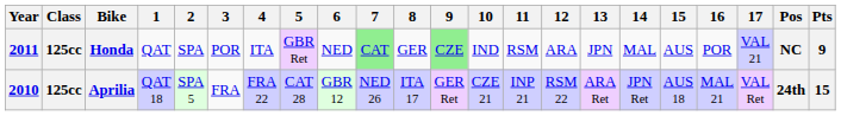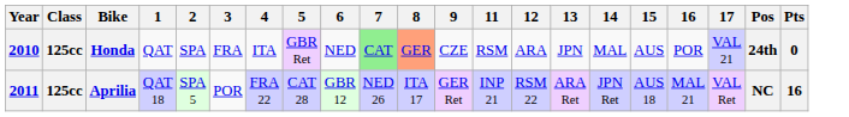- column: 10 | IND | CZE 21
Honda | Year: 2011 -> 2010
Honda | 3: POR -> FRA
Honda | 8: no background -> lightsalmon background
Honda | 9: lightgreen background -> no background
Honda | Pos: NC -> 24th
Honda | Pts: 9 -> 0
Aprilia | Year: 2010 -> 2011
Aprilia | 3: FRA -> POR
Aprilia | Pos: 24th -> NC
Aprilia | Pts: 15 -> 16
